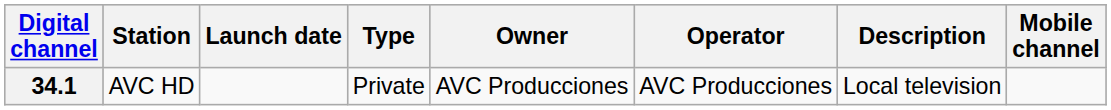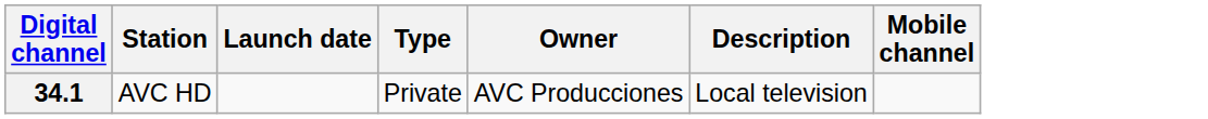- column: Operator | AVC Producciones
